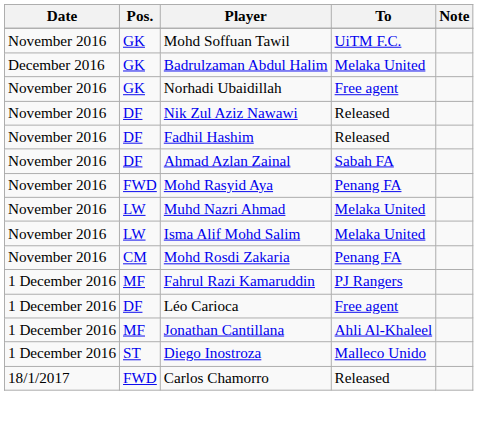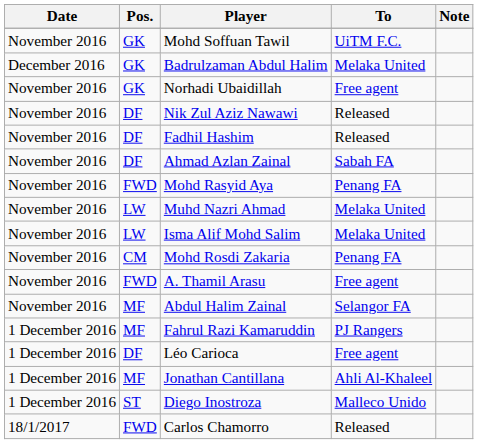+ row: November 2016 | FWD | A. Thamil Arasu | Free agent
+ row: November 2016 | MF | Abdul Halim Zainal | Selangor FA
